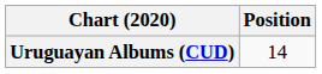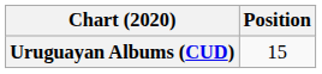Uruguayan Albums (CUD) | Position: 14 -> 15
